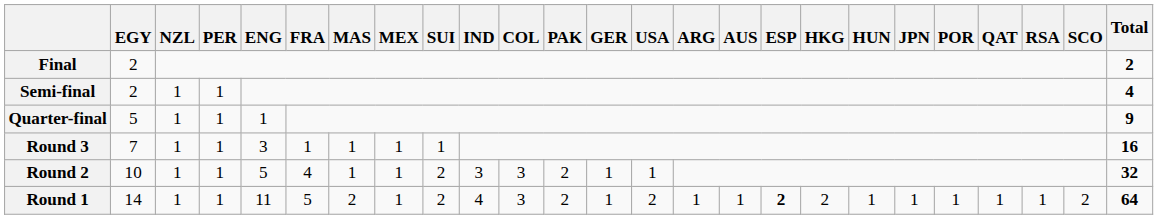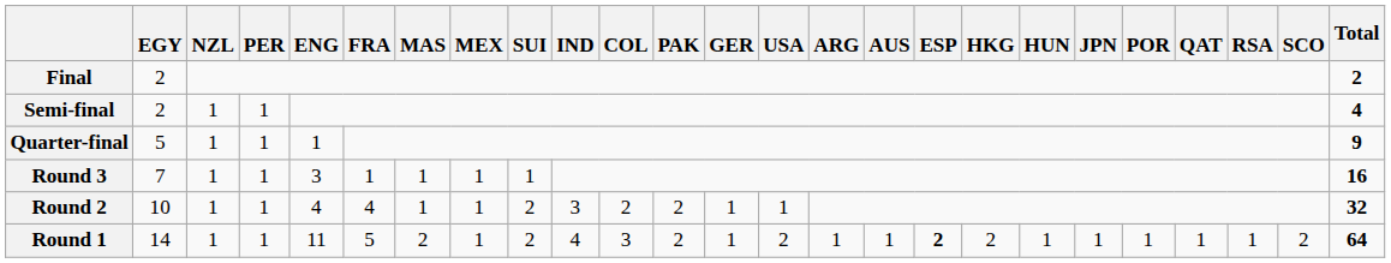Round 2 | ENG: 5 -> 4
Round 2 | COL: 3 -> 2
